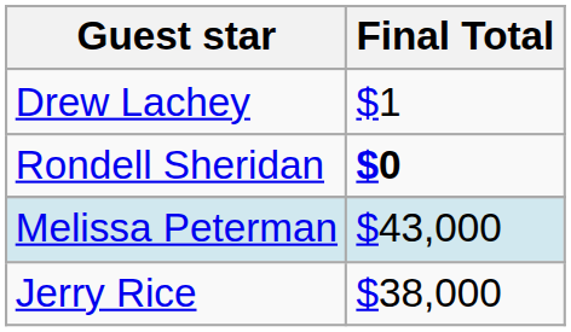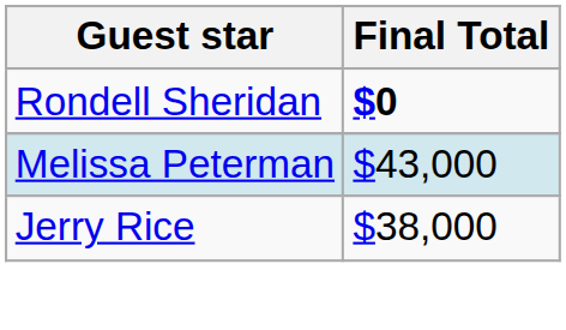- row: Drew Lachey | $1
